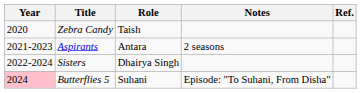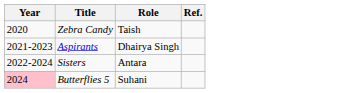- column: Notes | 2 seasons | Episode: "To Suhani, From Disha"
Aspirants | Role: Antara -> Dhairya Singh
Sisters | Role: Dhairya Singh -> Antara
